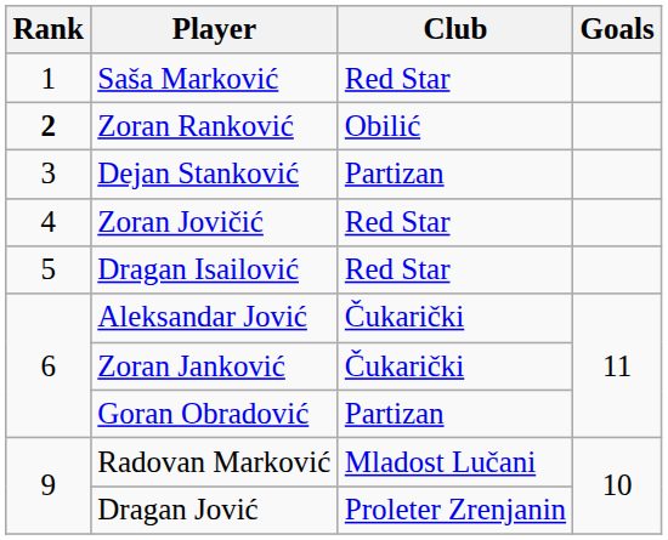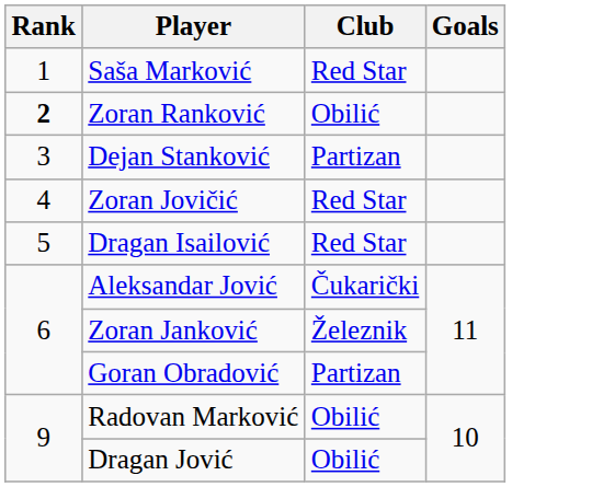Zoran Janković | Club: Čukarički -> Železnik
Radovan Marković | Club: Mladost Lučani -> Obilić
Dragan Jović | Club: Proleter Zrenjanin -> Obilić
